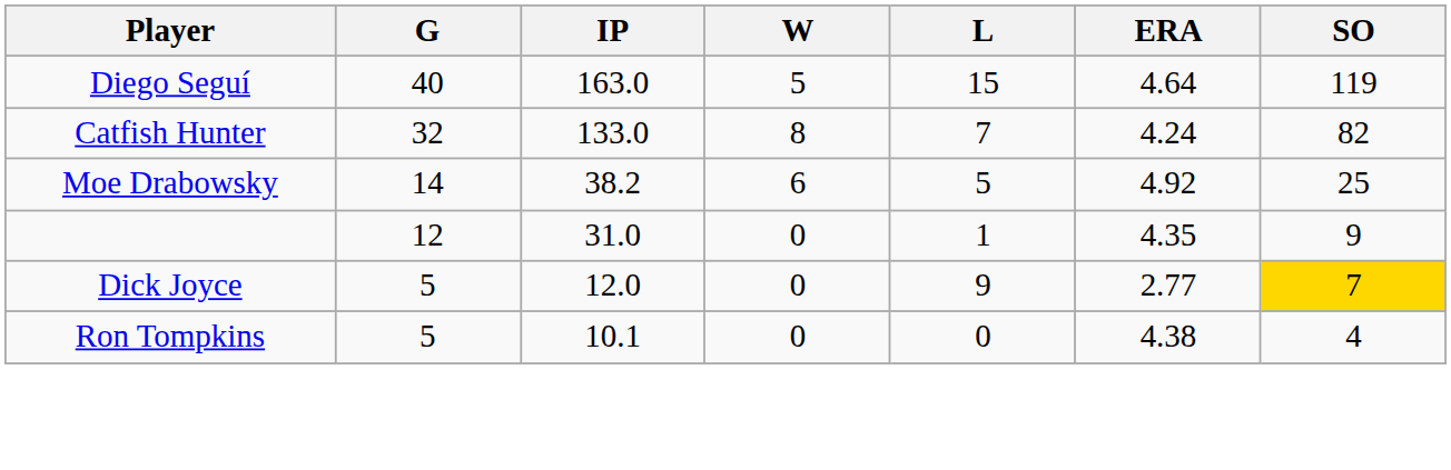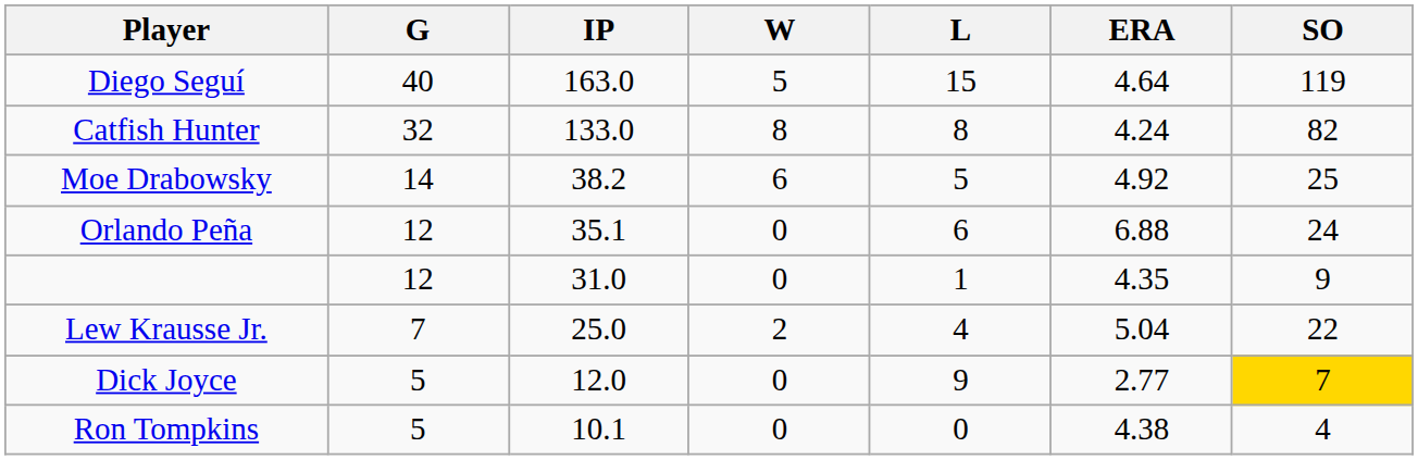Catfish Hunter | L: 7 -> 8
+ row: Orlando Peña | 12 | 35.1 | 0 | 6 | 6.88 | 24
+ row: Lew Krausse Jr. | 7 | 25.0 | 2 | 4 | 5.04 | 22
